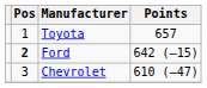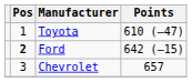Toyota | Points: 657 -> 610 (–47)
Chevrolet | Points: 610 (–47) -> 657
